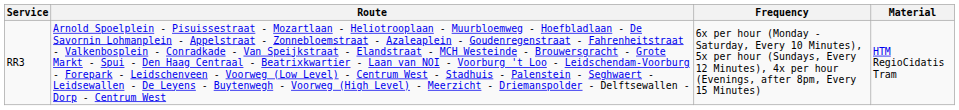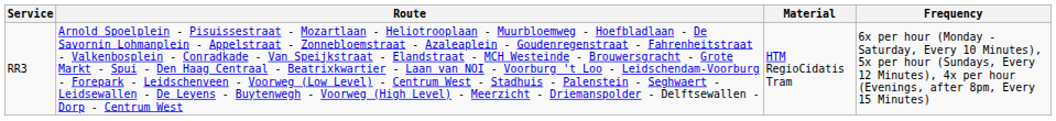columns swapped: Material <-> Frequency
